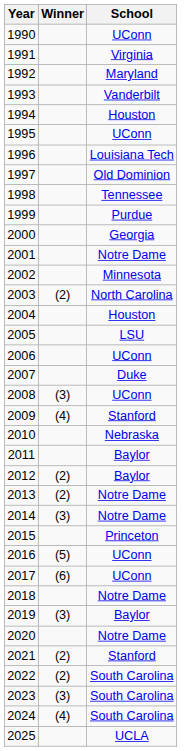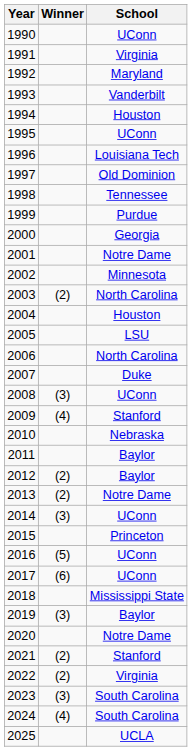2006 | School: UConn -> North Carolina
2014 | School: Notre Dame -> UConn
2018 | School: Notre Dame -> Mississippi State
2022 | School: South Carolina -> Virginia
